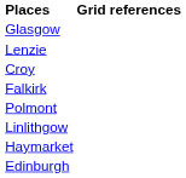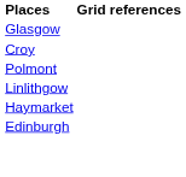- row: Lenzie
- row: Falkirk
